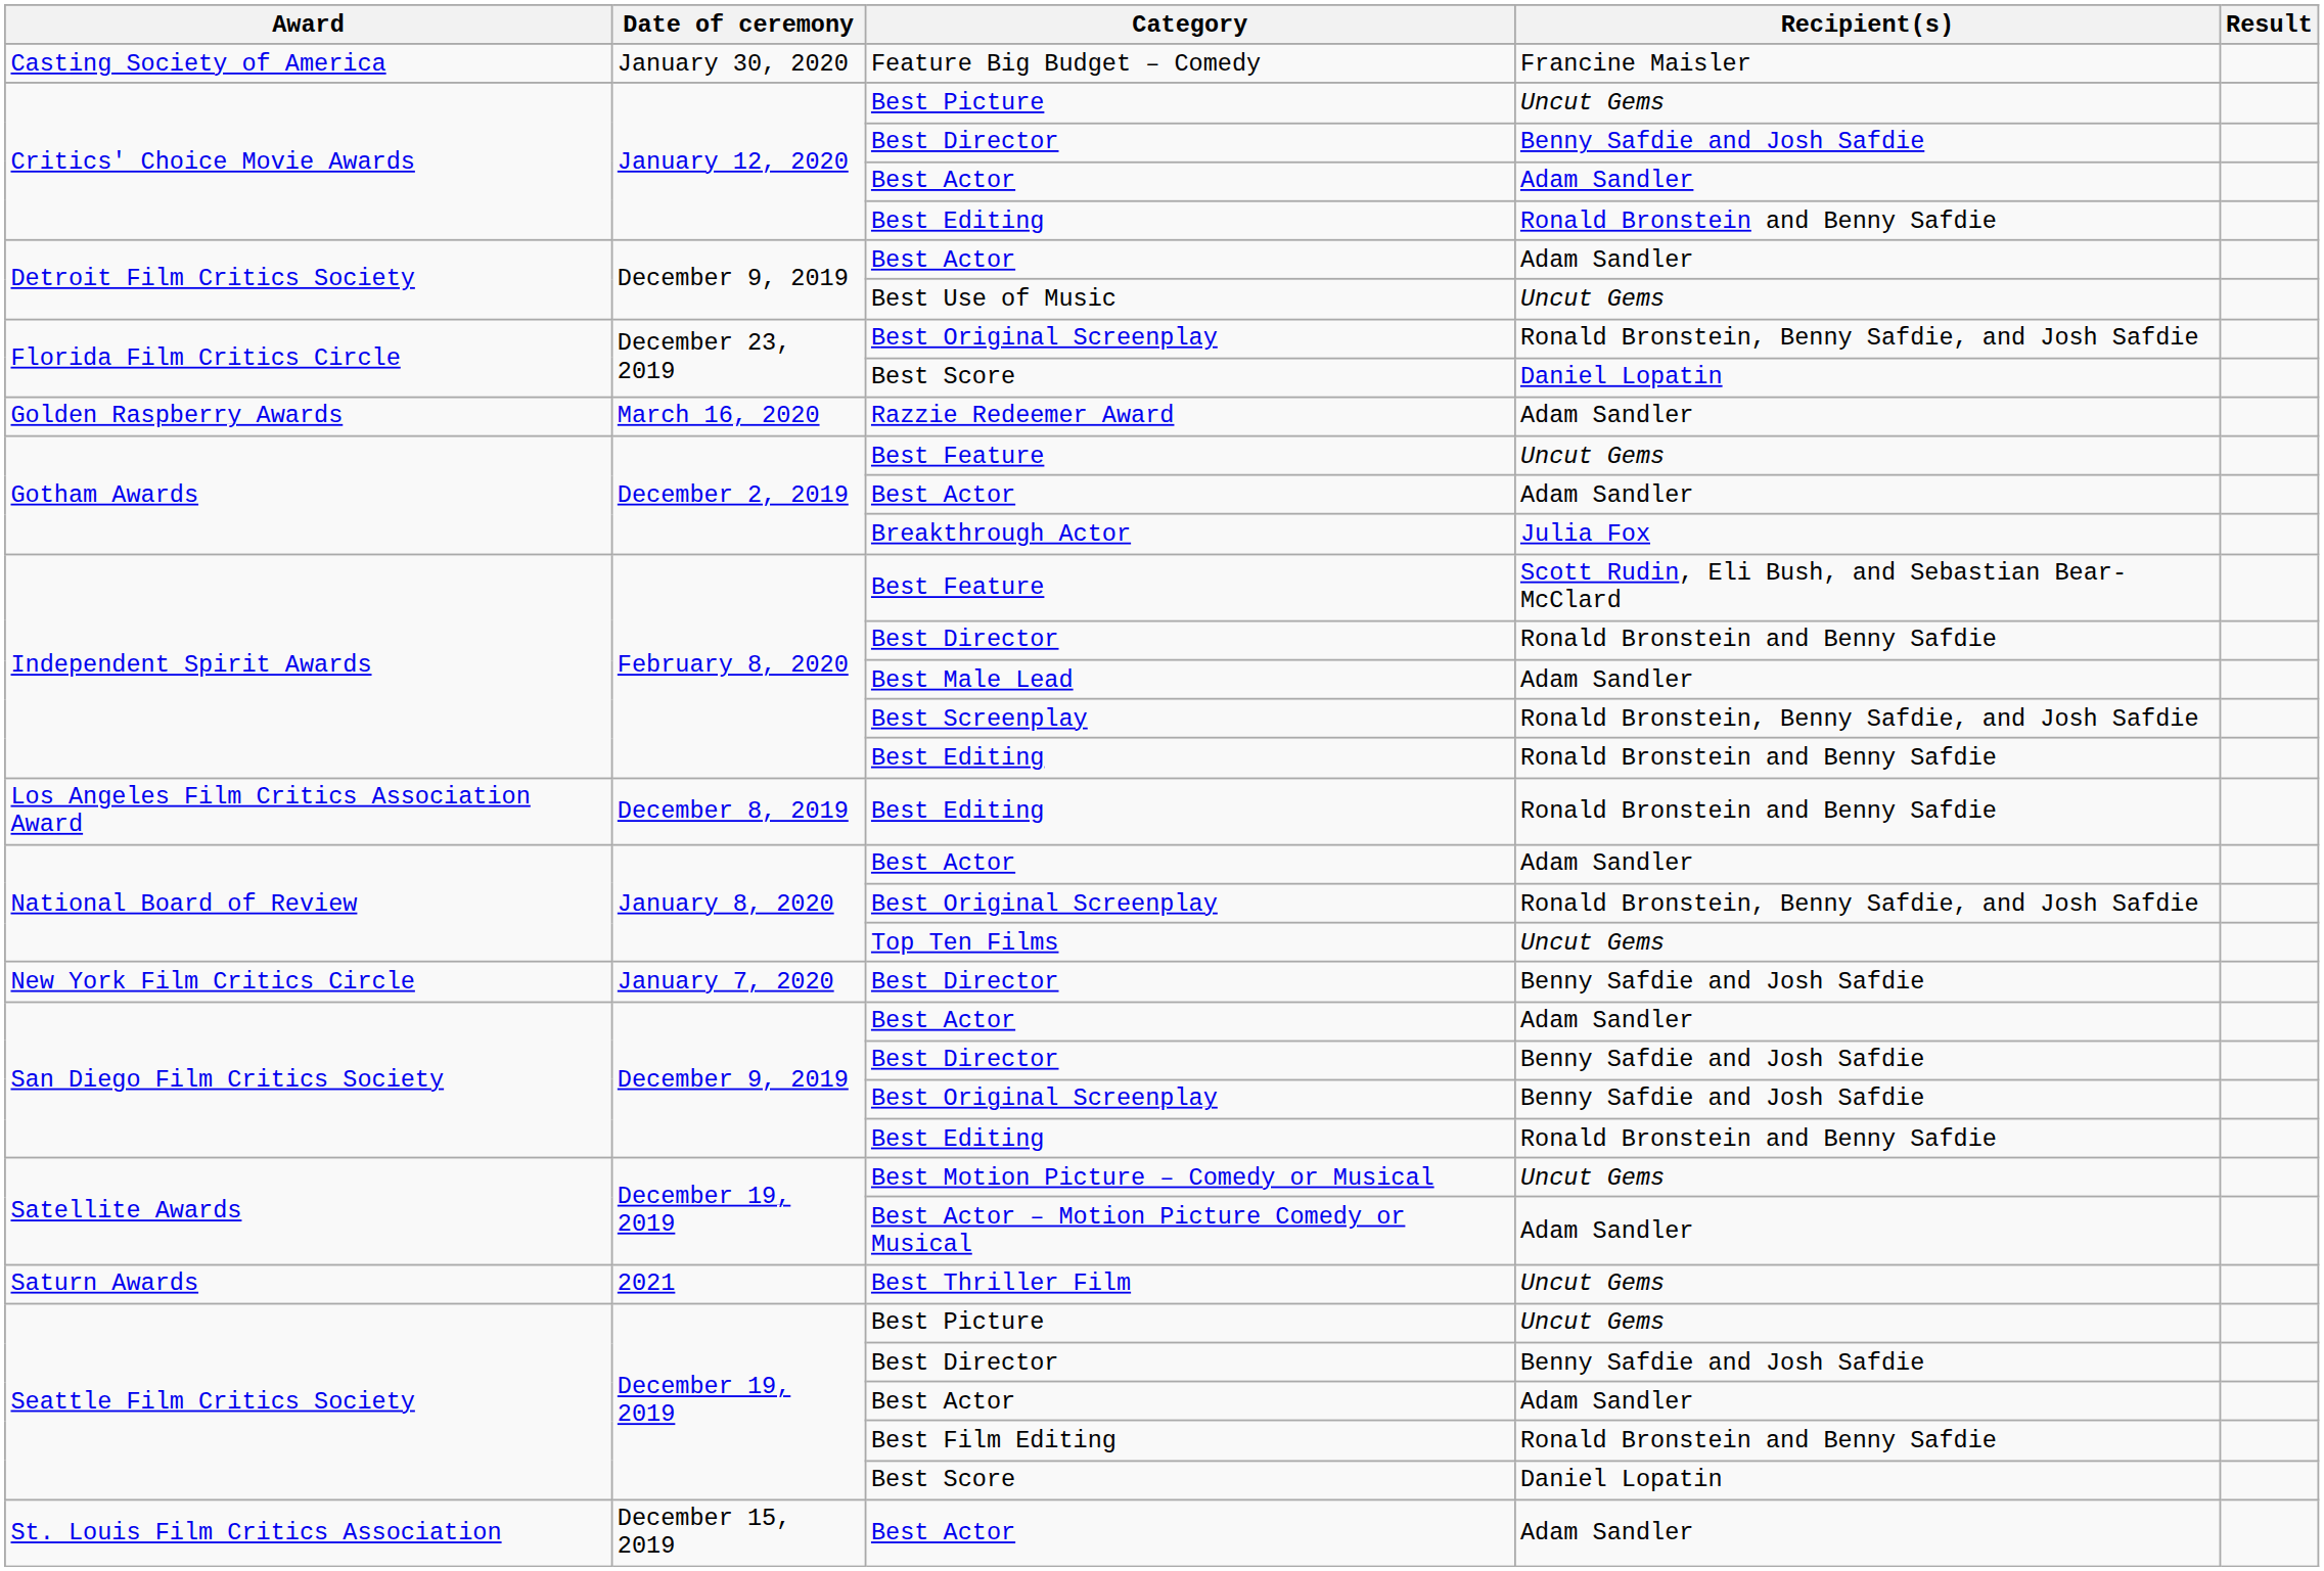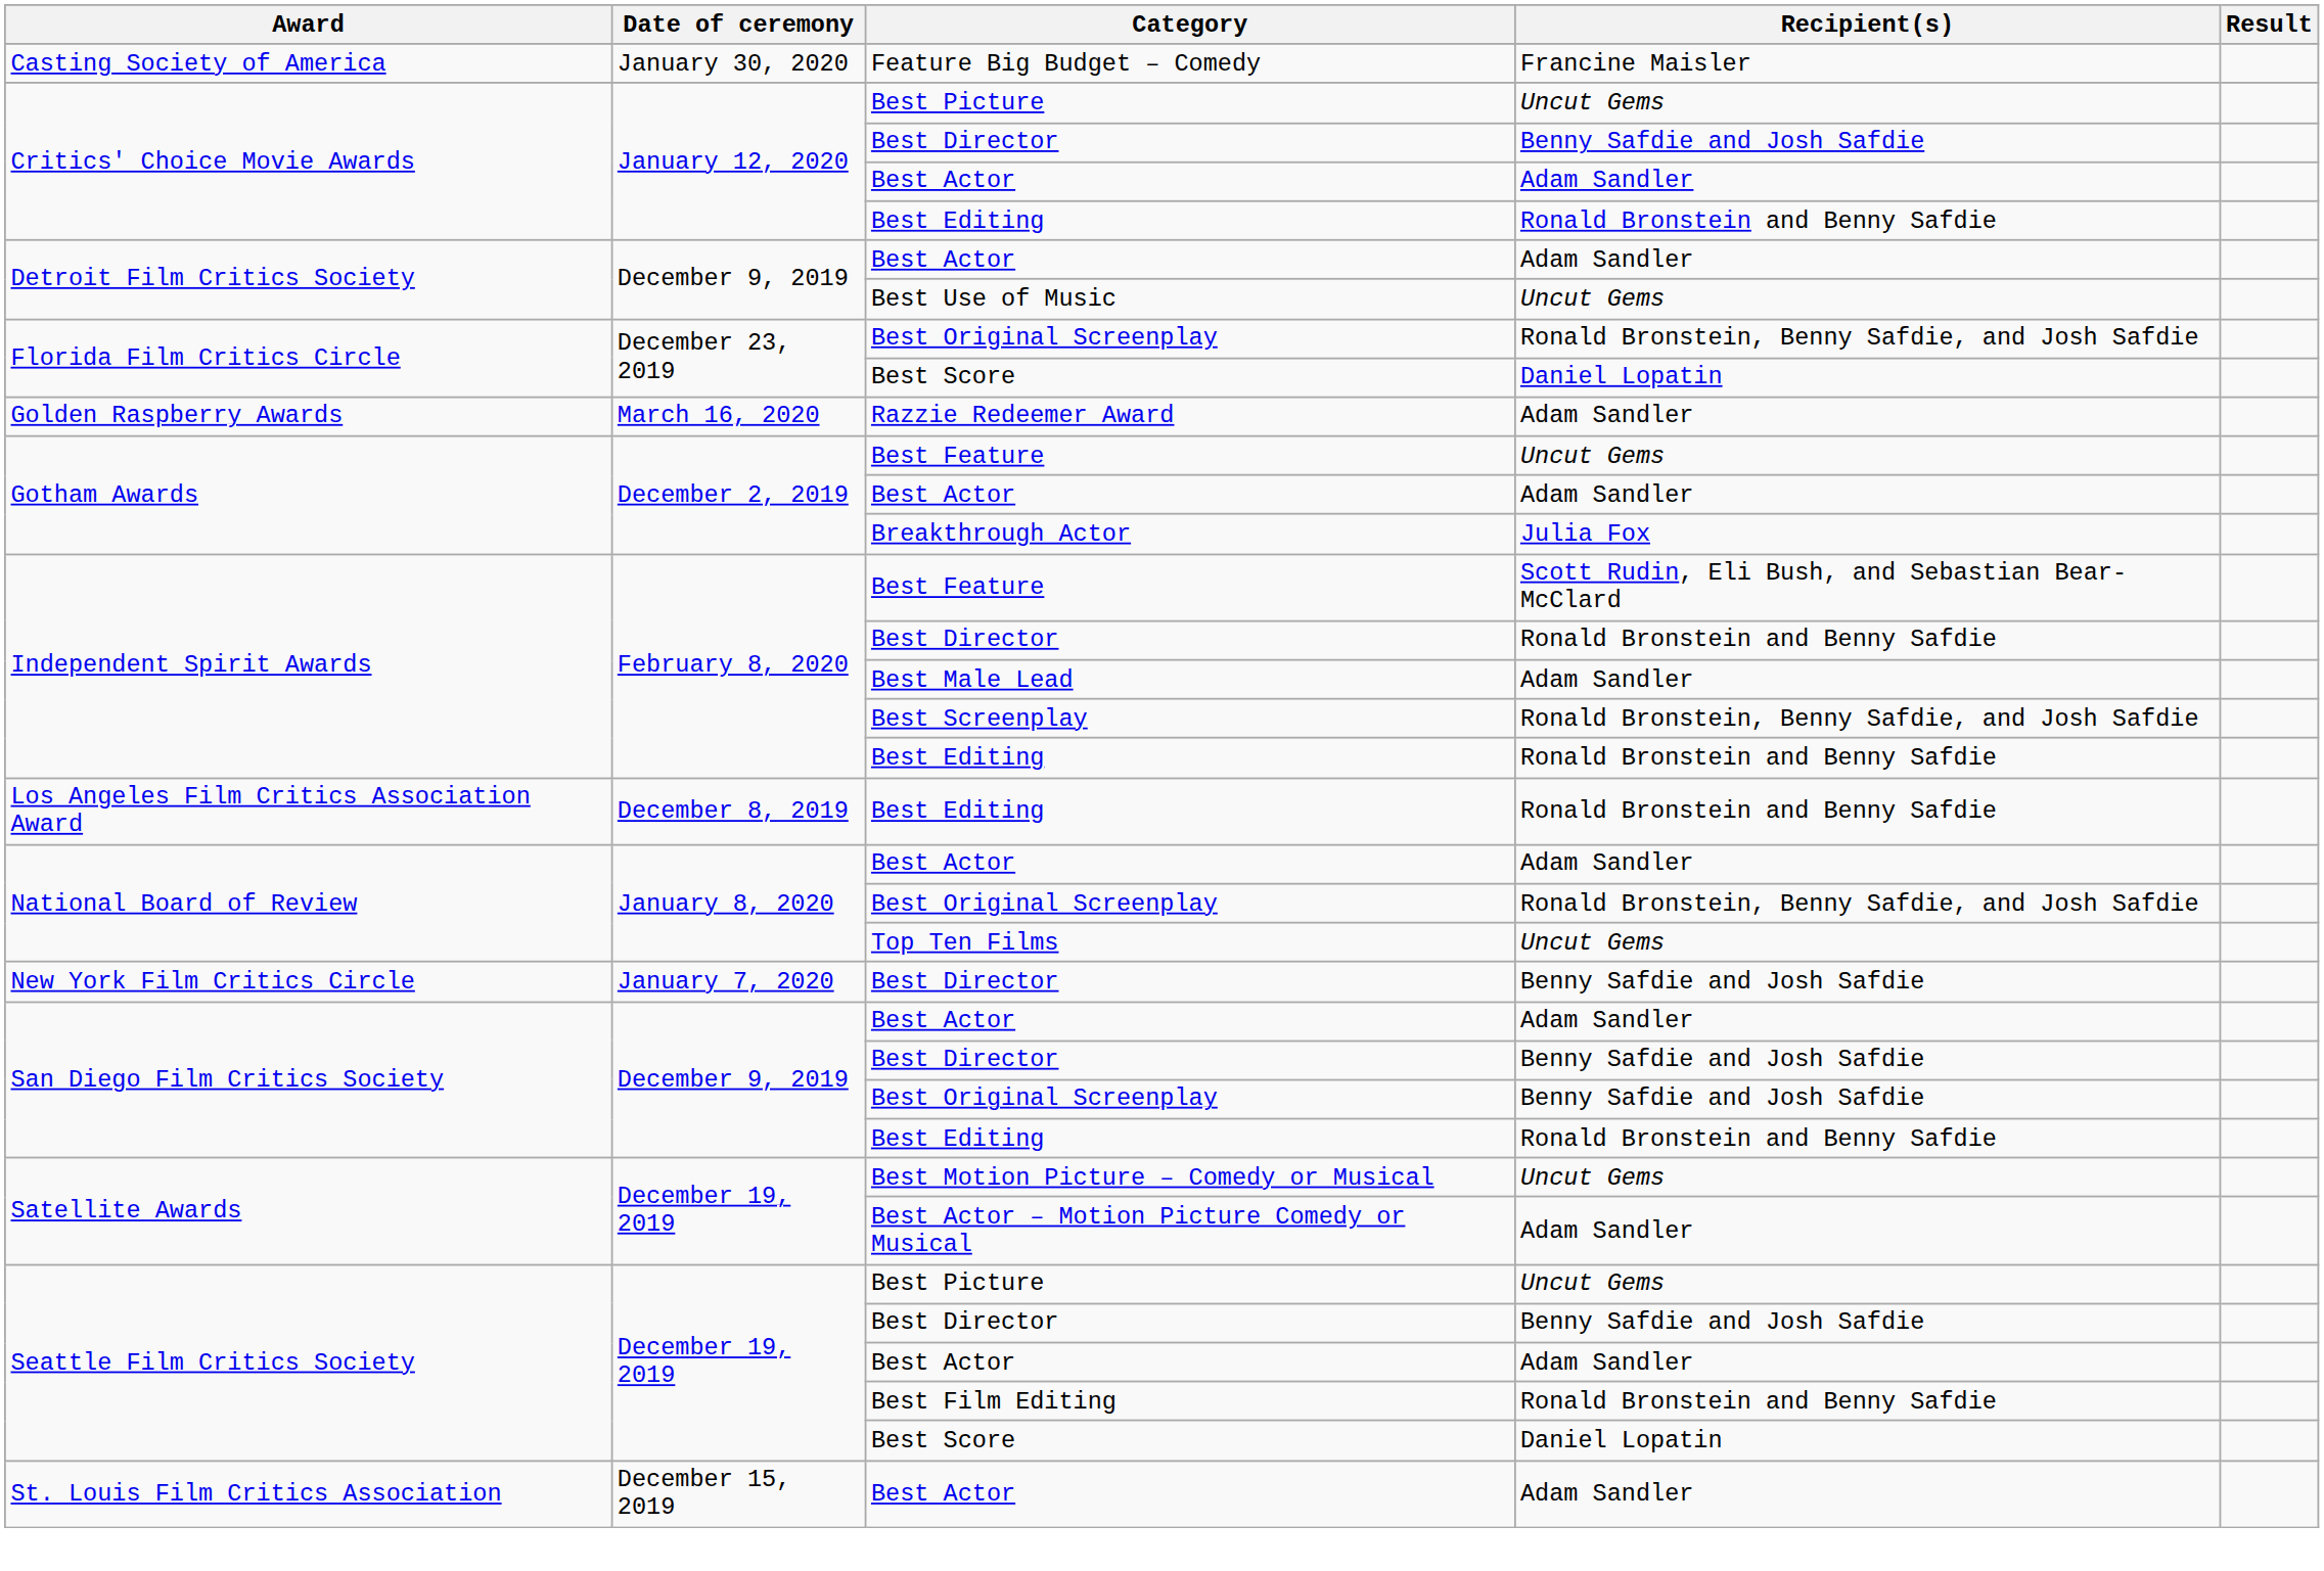- row: Saturn Awards | 2021 | Best Thriller Film | Uncut Gems
